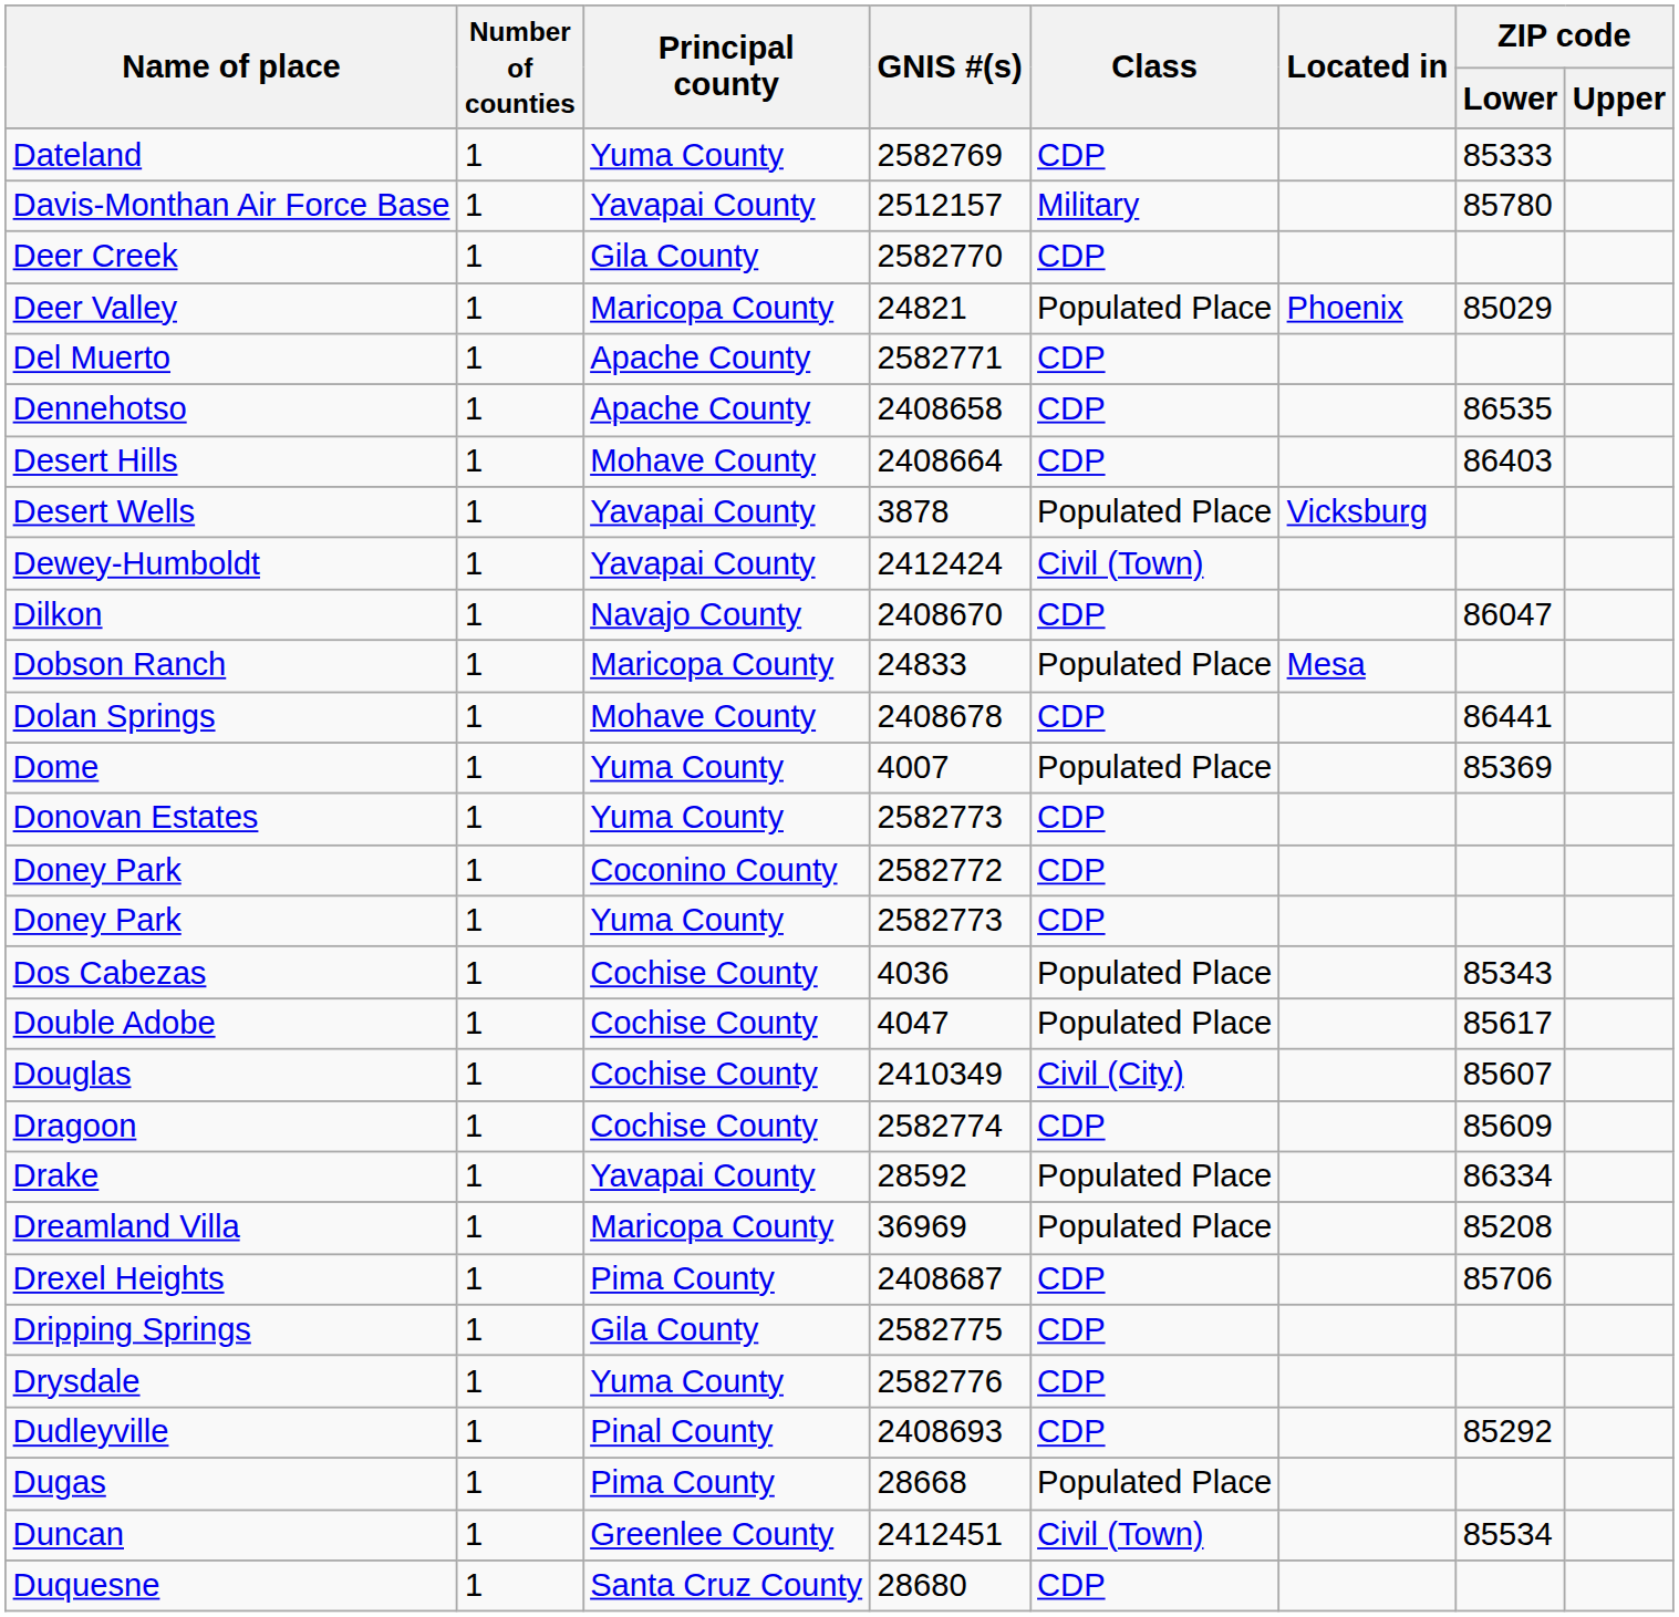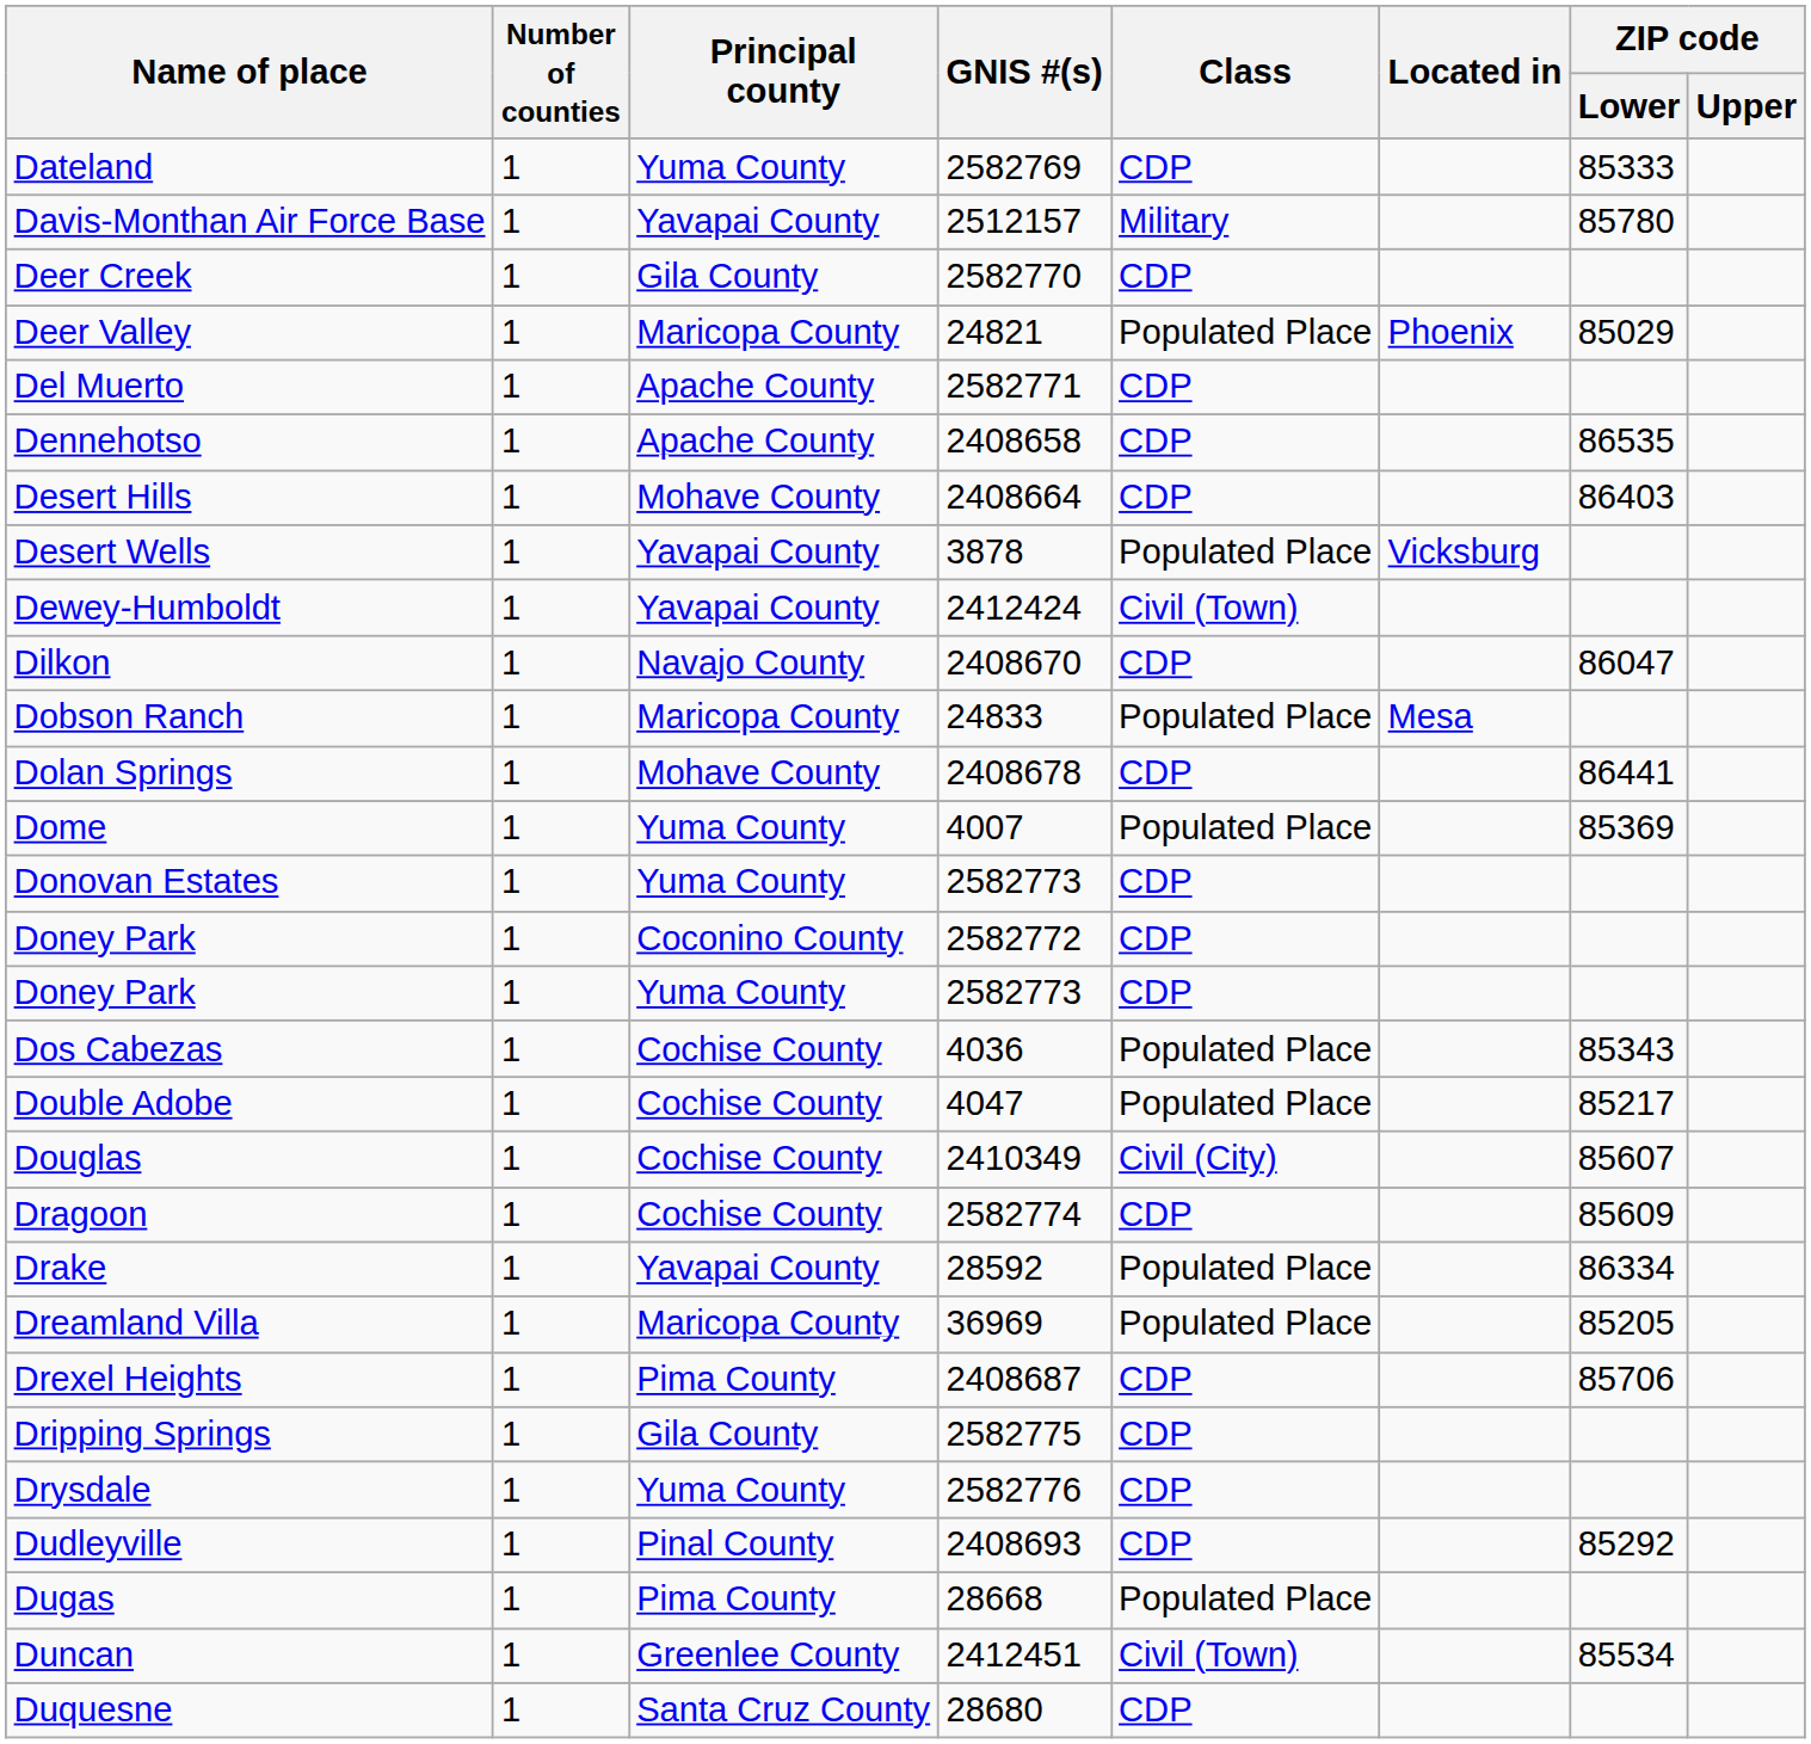Double Adobe | ZIP code / Lower: 85617 -> 85217
Dreamland Villa | ZIP code / Lower: 85208 -> 85205
